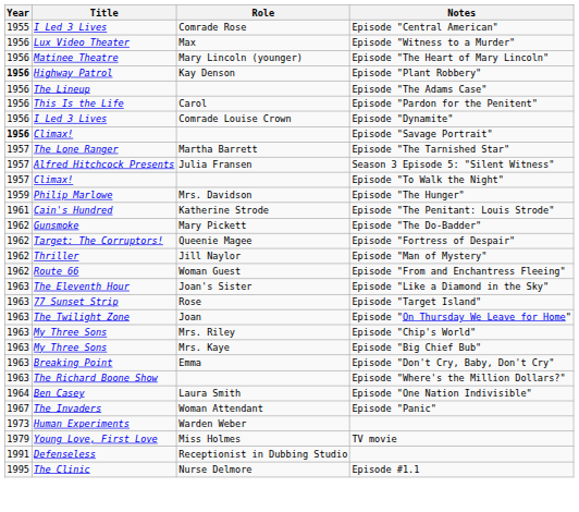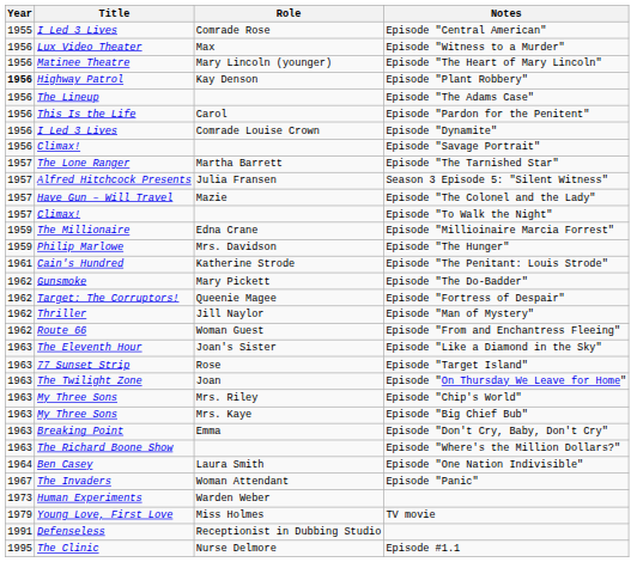Episode "Savage Portrait" | Year: bold -> normal
+ row: 1957 | Have Gun – Will Travel | Mazie | Episode "The Colonel and the Lady"
+ row: 1959 | The Millionaire | Edna Crane | Episode "Millioinaire Marcia Forrest"
